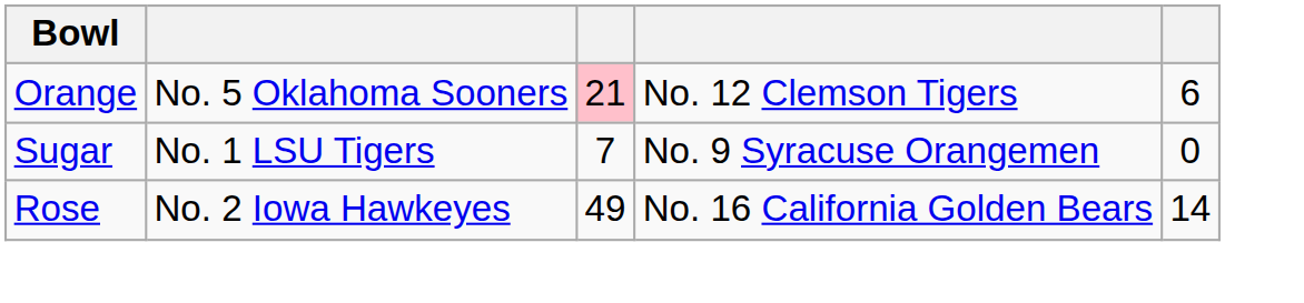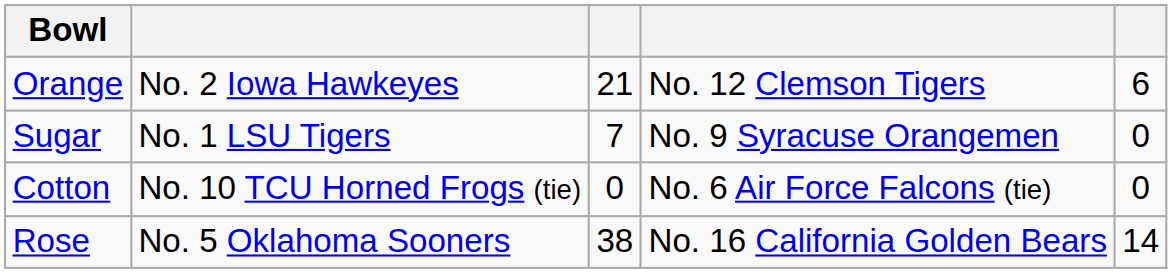Orange | column 2: No. 5 Oklahoma Sooners -> No. 2 Iowa Hawkeyes
Orange | column 3: pink background -> no background
+ row: Cotton | No. 10 TCU Horned Frogs (tie) | 0 | No. 6 Air Force Falcons (tie) | 0
Rose | column 2: No. 2 Iowa Hawkeyes -> No. 5 Oklahoma Sooners
Rose | column 3: 49 -> 38
